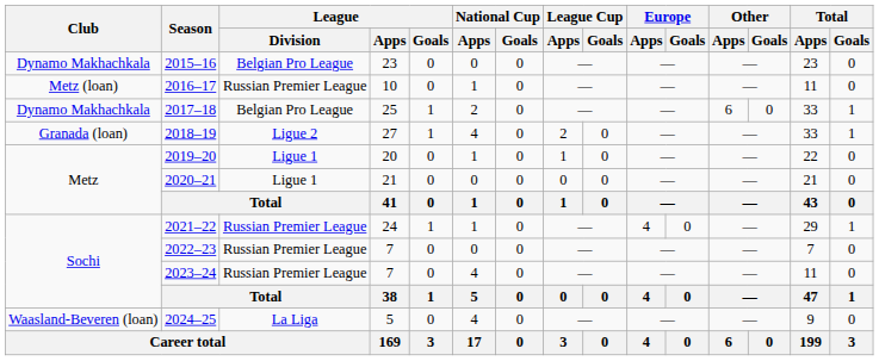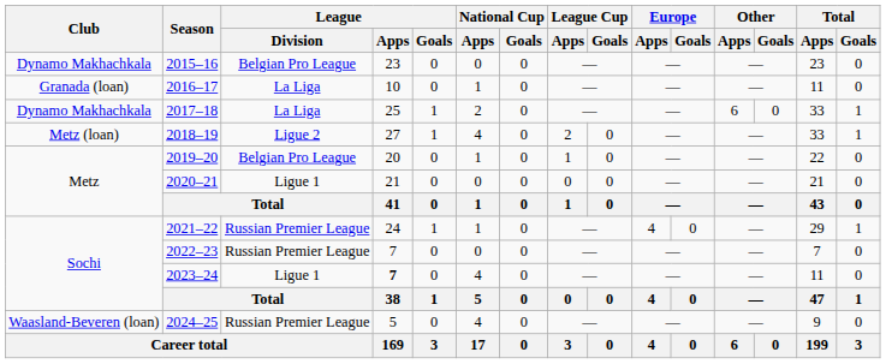2016–17 | Club: Metz (loan) -> Granada (loan)
2016–17 | League / Division: Russian Premier League -> La Liga
2017–18 | League / Division: Belgian Pro League -> La Liga
2018–19 | Club: Granada (loan) -> Metz (loan)
2019–20 | League / Division: Ligue 1 -> Belgian Pro League
2023–24 | League / Division: Russian Premier League -> Ligue 1
2023–24 | League / Apps: normal -> bold
2024–25 | League / Division: La Liga -> Russian Premier League
